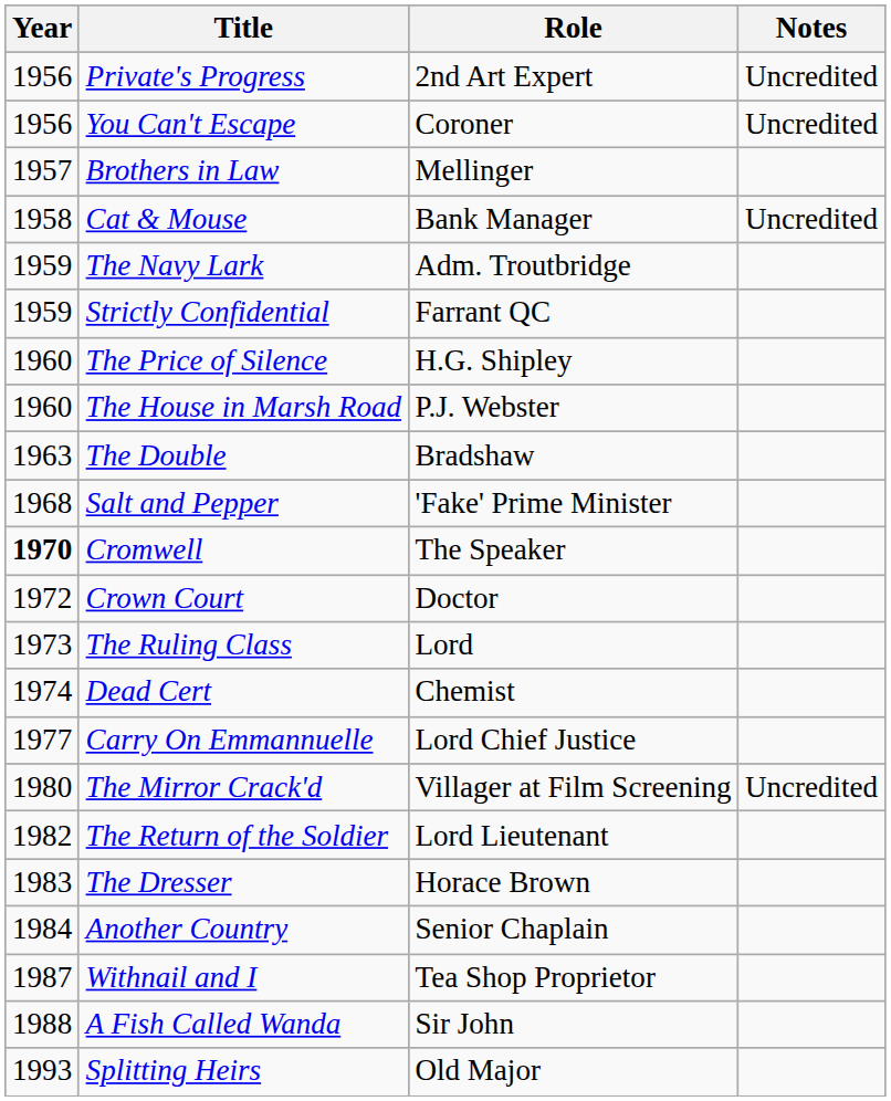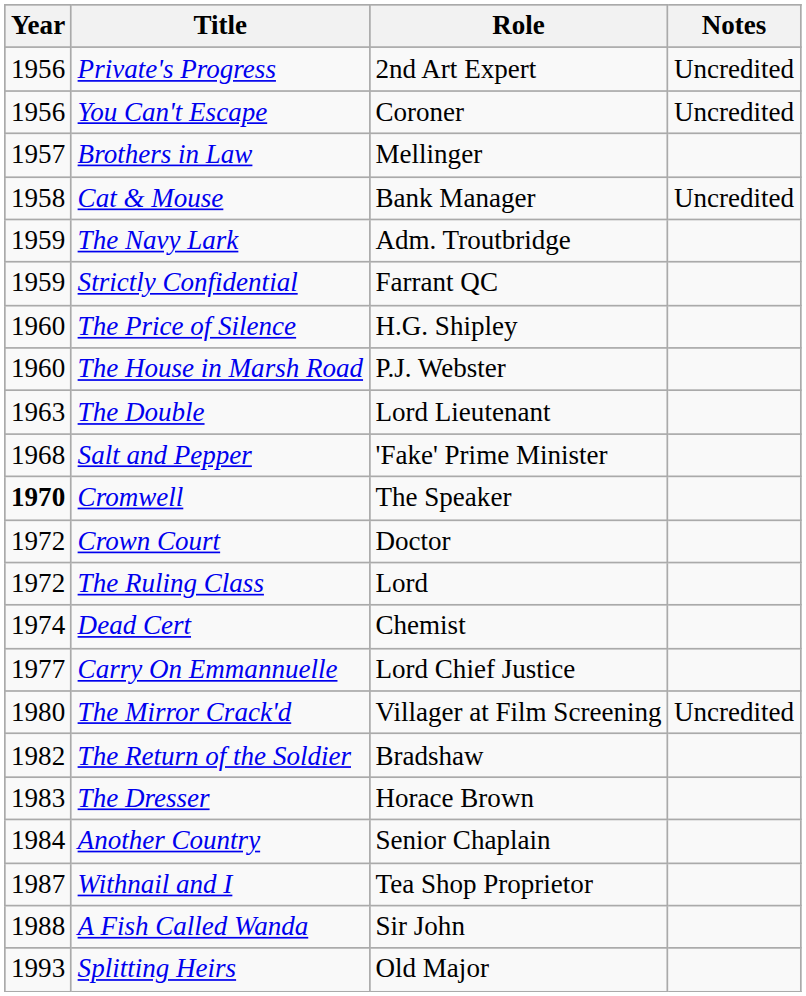The Double | Role: Bradshaw -> Lord Lieutenant
The Ruling Class | Year: 1973 -> 1972
The Return of the Soldier | Role: Lord Lieutenant -> Bradshaw
